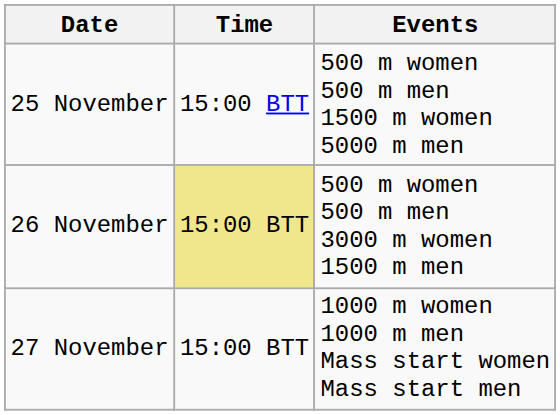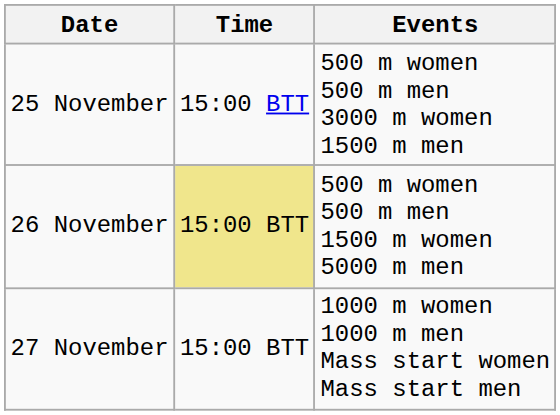25 November | Events: 500 m women 500 m men 1500 m women 5000 m men -> 500 m women 500 m men 3000 m women 1500 m men
26 November | Events: 500 m women 500 m men 3000 m women 1500 m men -> 500 m women 500 m men 1500 m women 5000 m men
